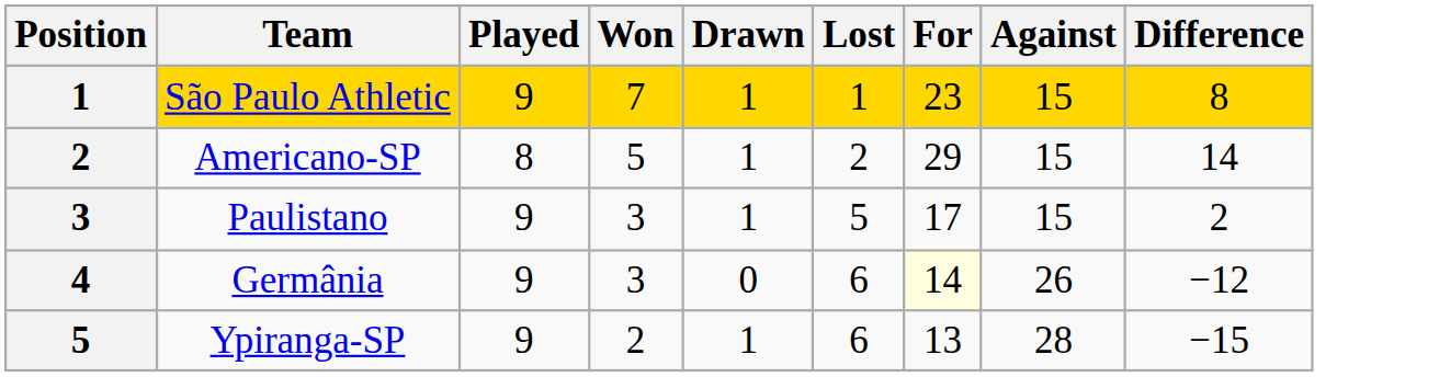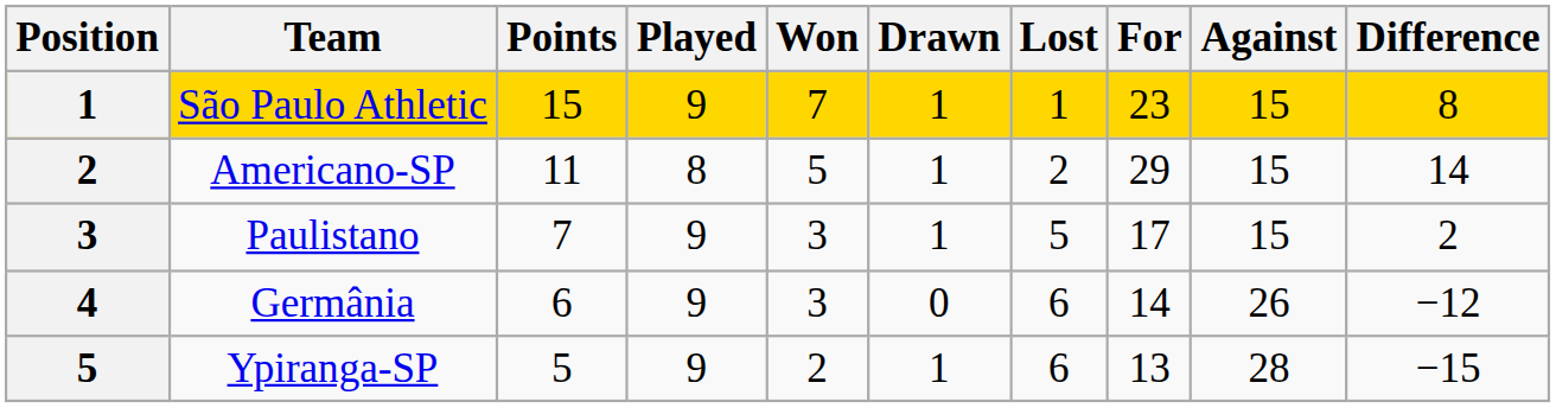+ column: Points | 15 | 11 | 7 | 6 | 5
Germânia | For: lightyellow background -> no background
